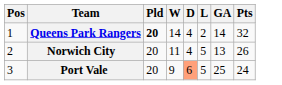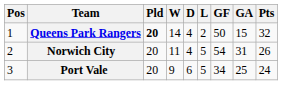+ column: GF | 50 | 54 | 34
Queens Park Rangers | GA: 14 -> 15
Norwich City | GA: 13 -> 31
Port Vale | D: lightsalmon background -> no background
